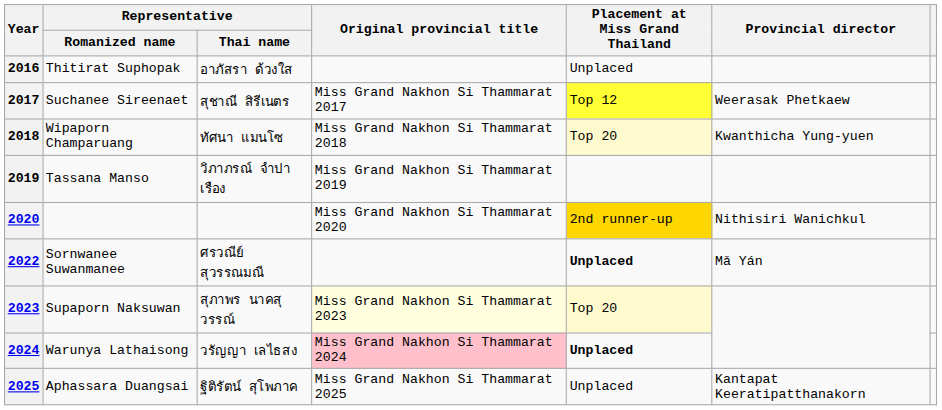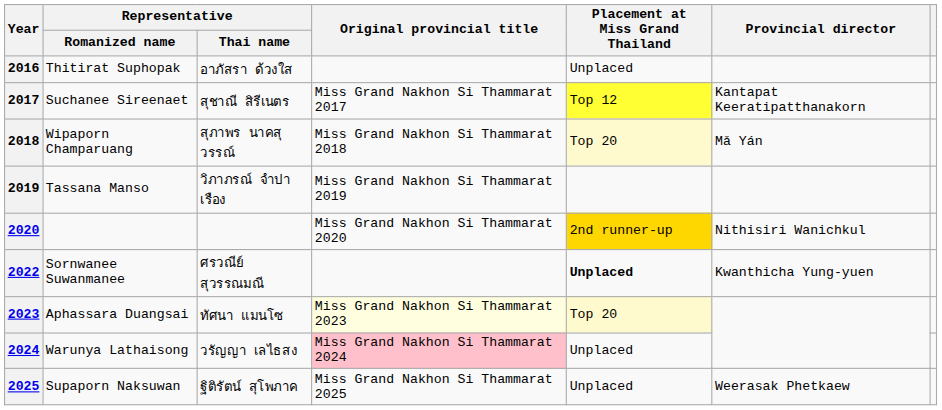2017 | Provincial director: Weerasak Phetkaew -> Kantapat Keeratipatthanakorn
2018 | Representative / Thai name: ทัศนา แมนโซ -> สุภาพร นาคสุวรรณ์
2018 | Provincial director: Kwanthicha Yung-yuen -> Mǎ Yán
2022 | Provincial director: Mǎ Yán -> Kwanthicha Yung-yuen
2023 | Representative / Romanized name: Supaporn Naksuwan -> Aphassara Duangsai
2023 | Representative / Thai name: สุภาพร นาคสุวรรณ์ -> ทัศนา แมนโซ
2024 | Placement at Miss Grand Thailand: bold -> normal
2025 | Representative / Romanized name: Aphassara Duangsai -> Supaporn Naksuwan
2025 | Provincial director: Kantapat Keeratipatthanakorn -> Weerasak Phetkaew
